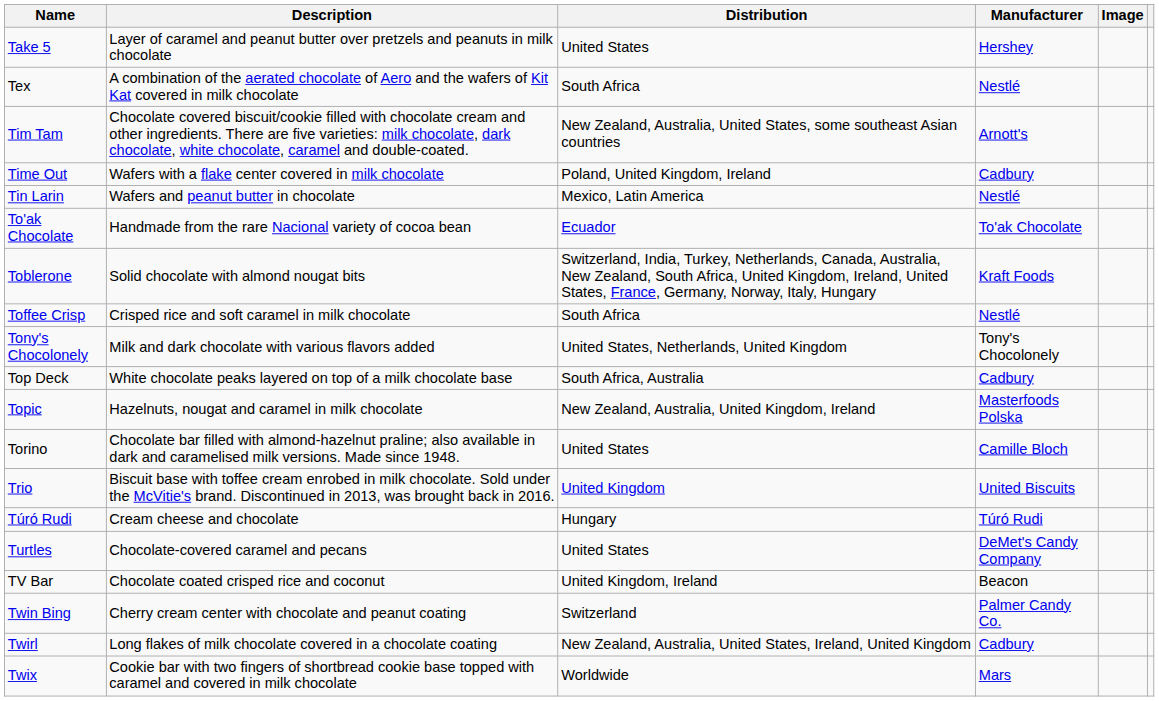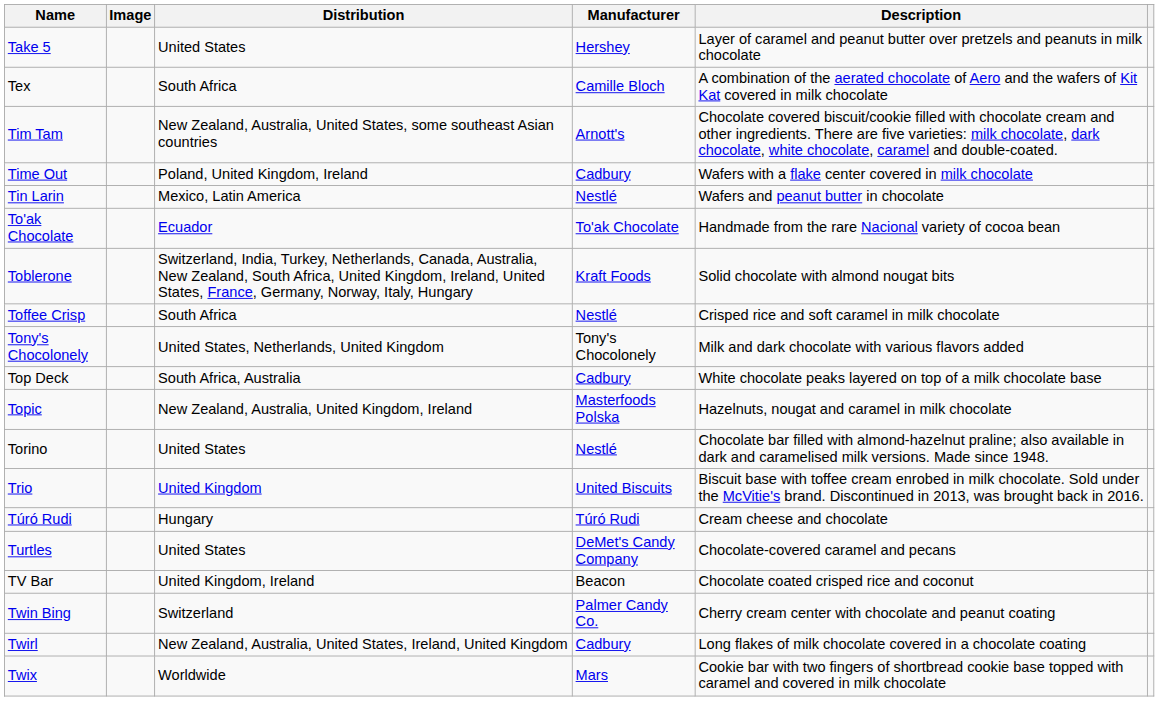columns swapped: Image <-> Description
Tex | Manufacturer: Nestlé -> Camille Bloch
Torino | Manufacturer: Camille Bloch -> Nestlé
